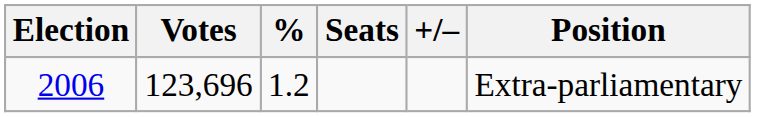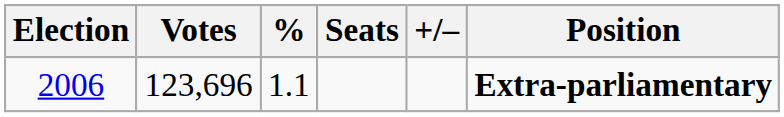2006 | %: 1.2 -> 1.1
2006 | Position: normal -> bold
